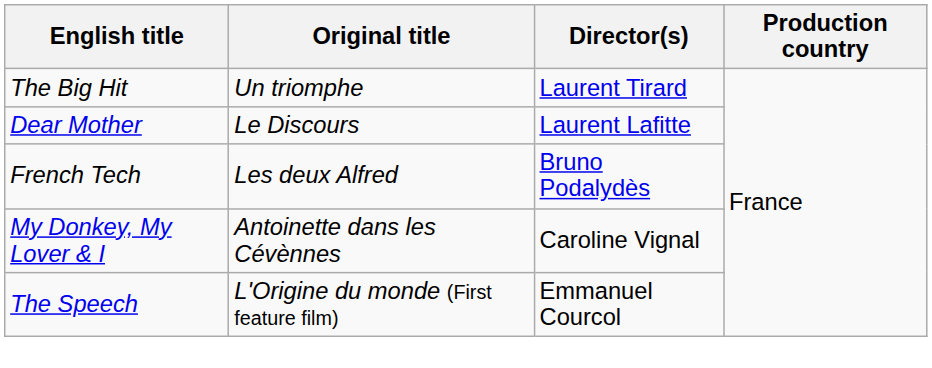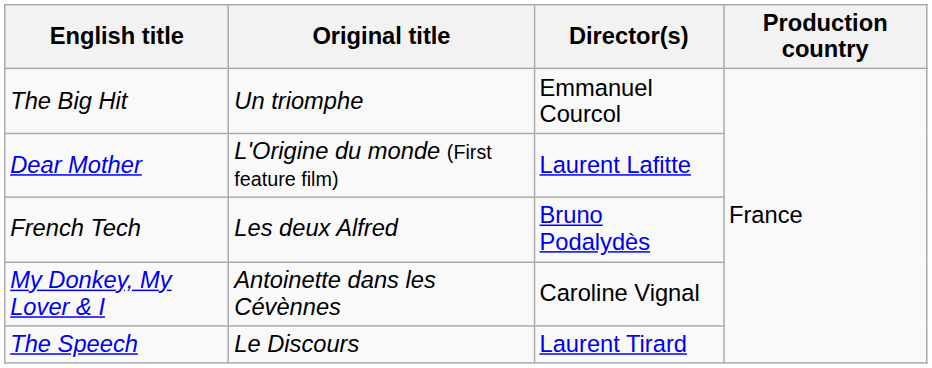The Big Hit | Director(s): Laurent Tirard -> Emmanuel Courcol
Dear Mother | Original title: Le Discours -> L'Origine du monde (First feature film)
The Speech | Original title: L'Origine du monde (First feature film) -> Le Discours
The Speech | Director(s): Emmanuel Courcol -> Laurent Tirard
